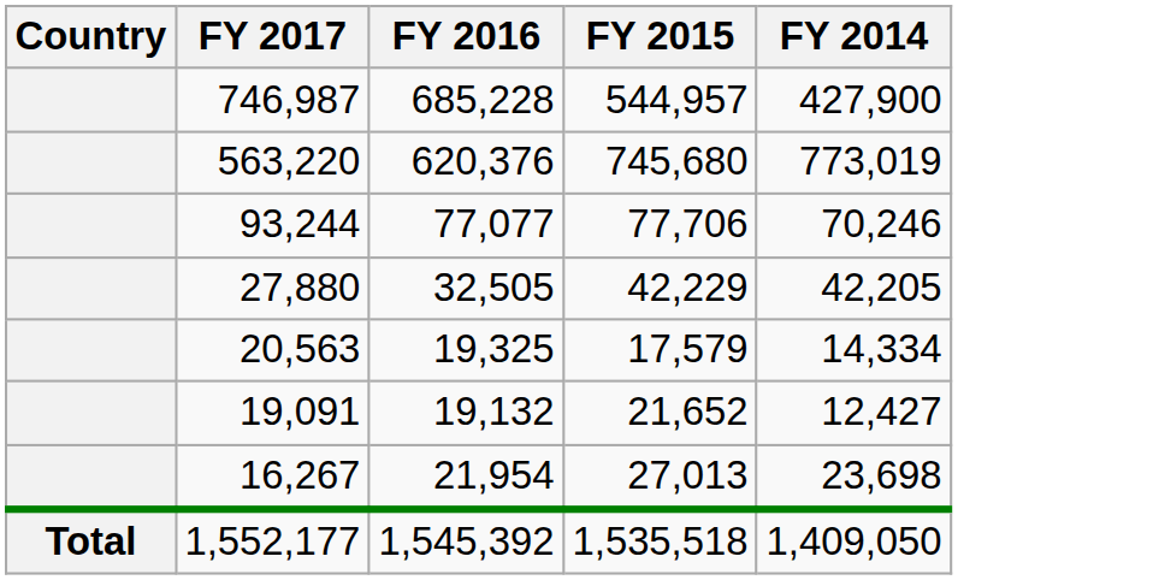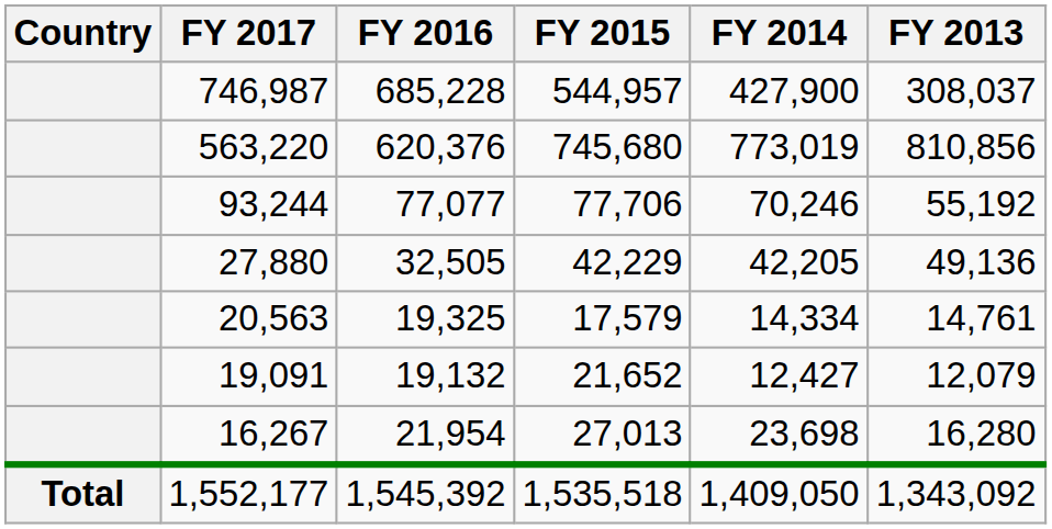+ column: FY 2013 | 308,037 | 810,856 | 55,192 | 49,136 | 14,761 | 12,079 | 16,280 | 1,343,092
